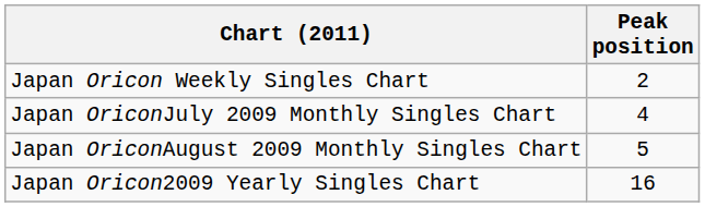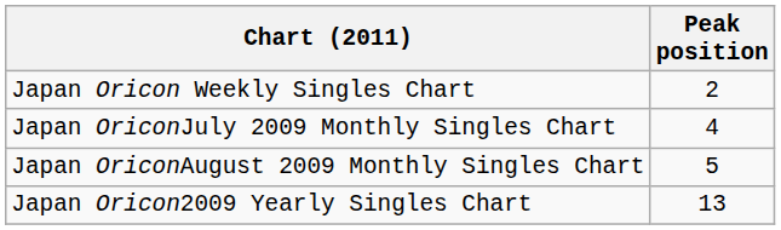Japan Oricon2009 Yearly Singles Chart | Peak position: 16 -> 13
